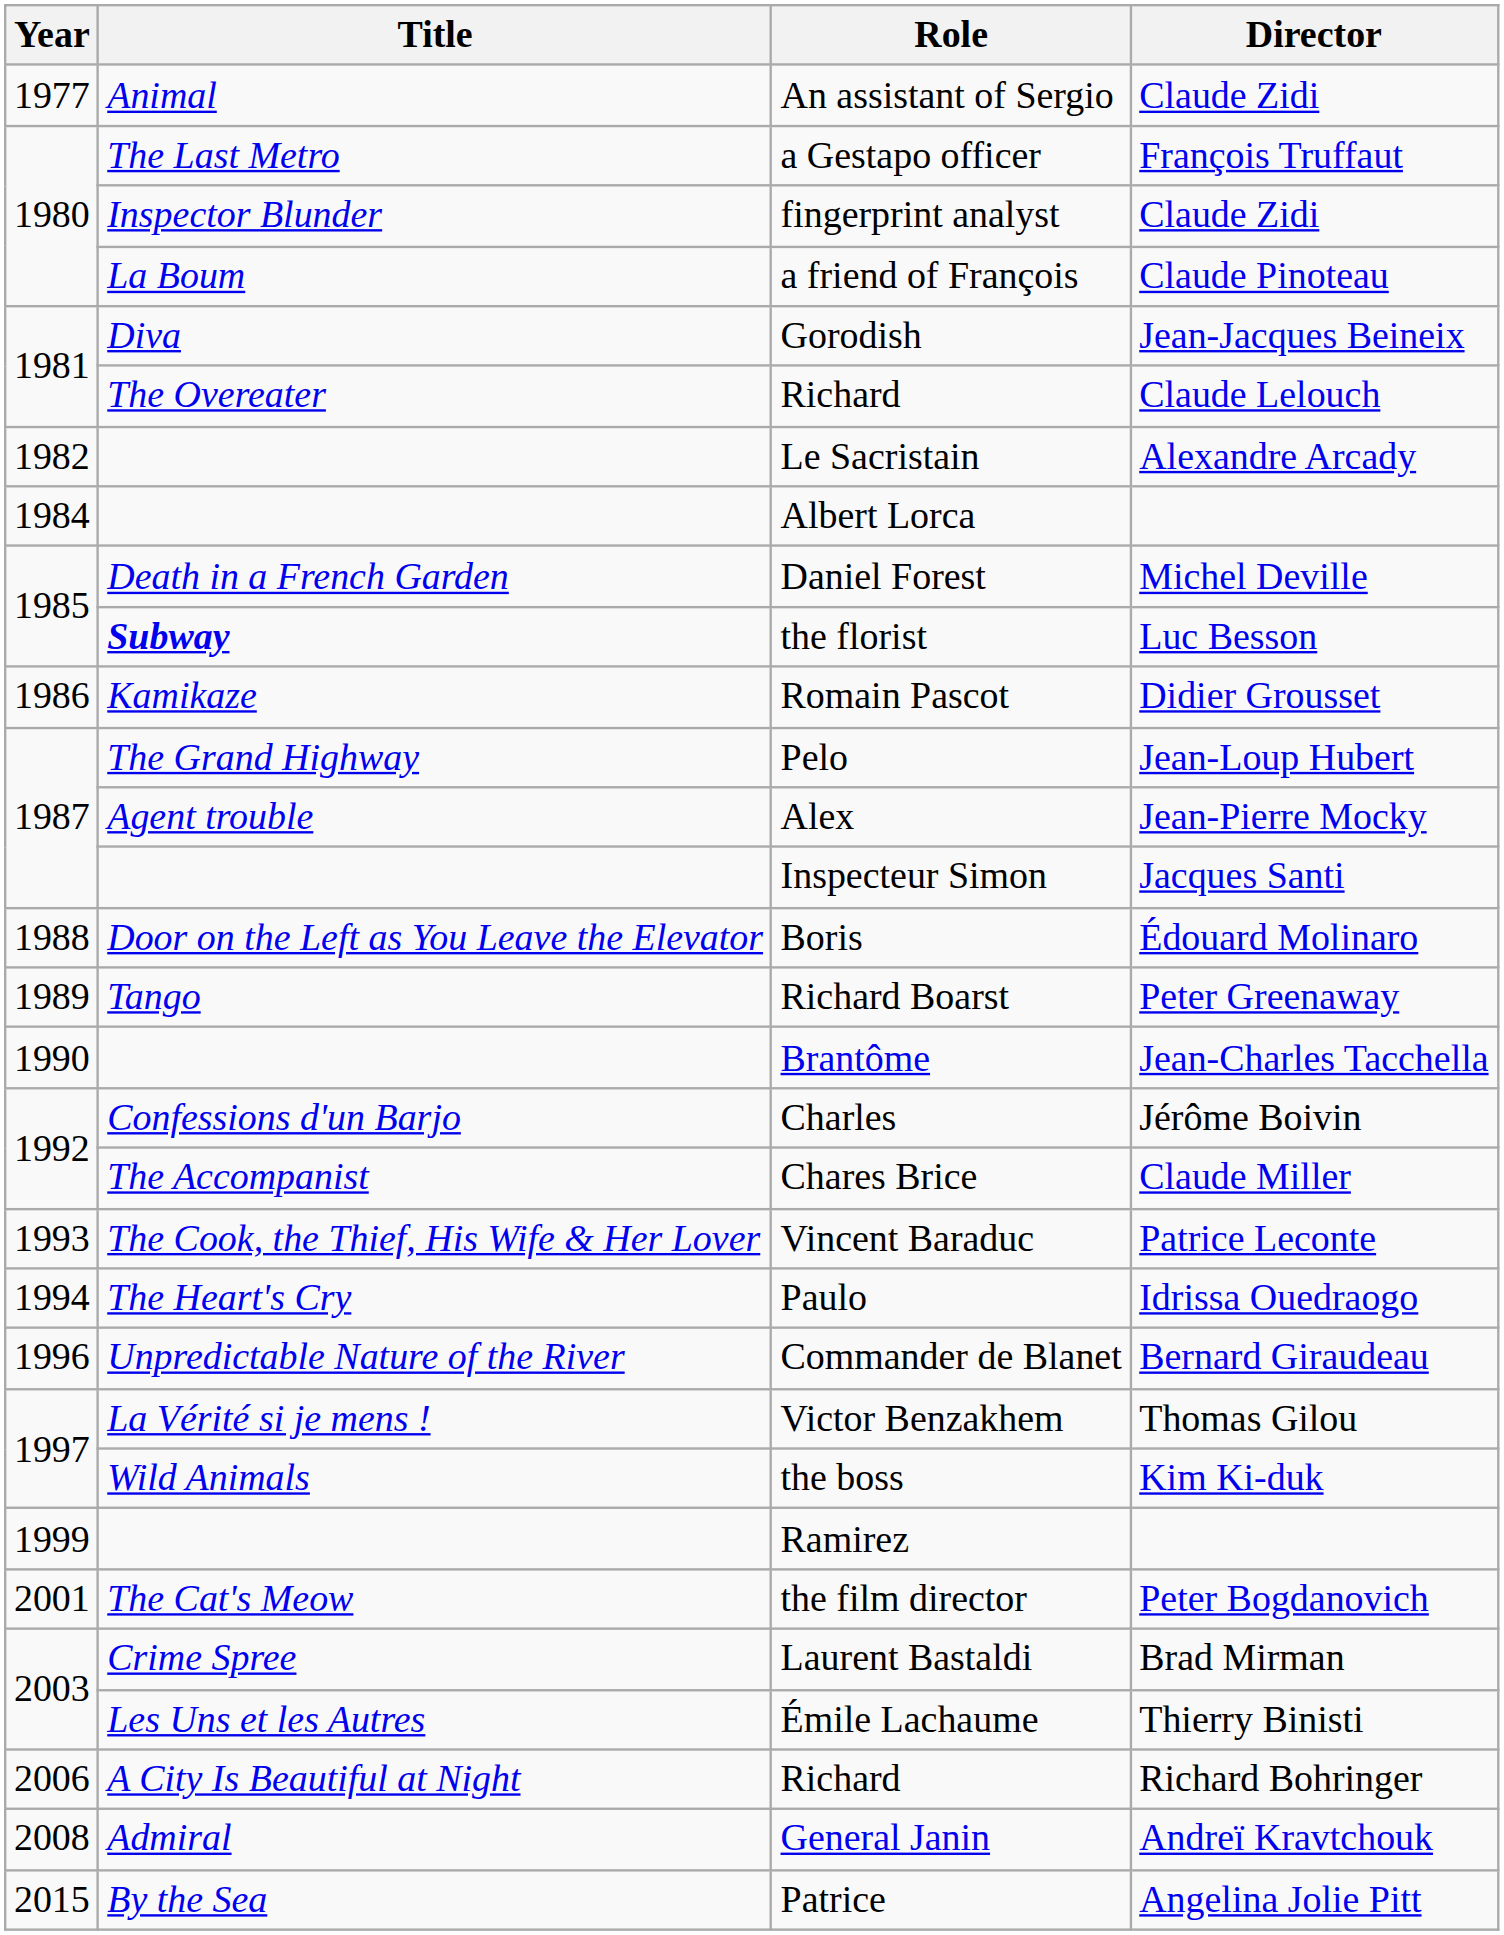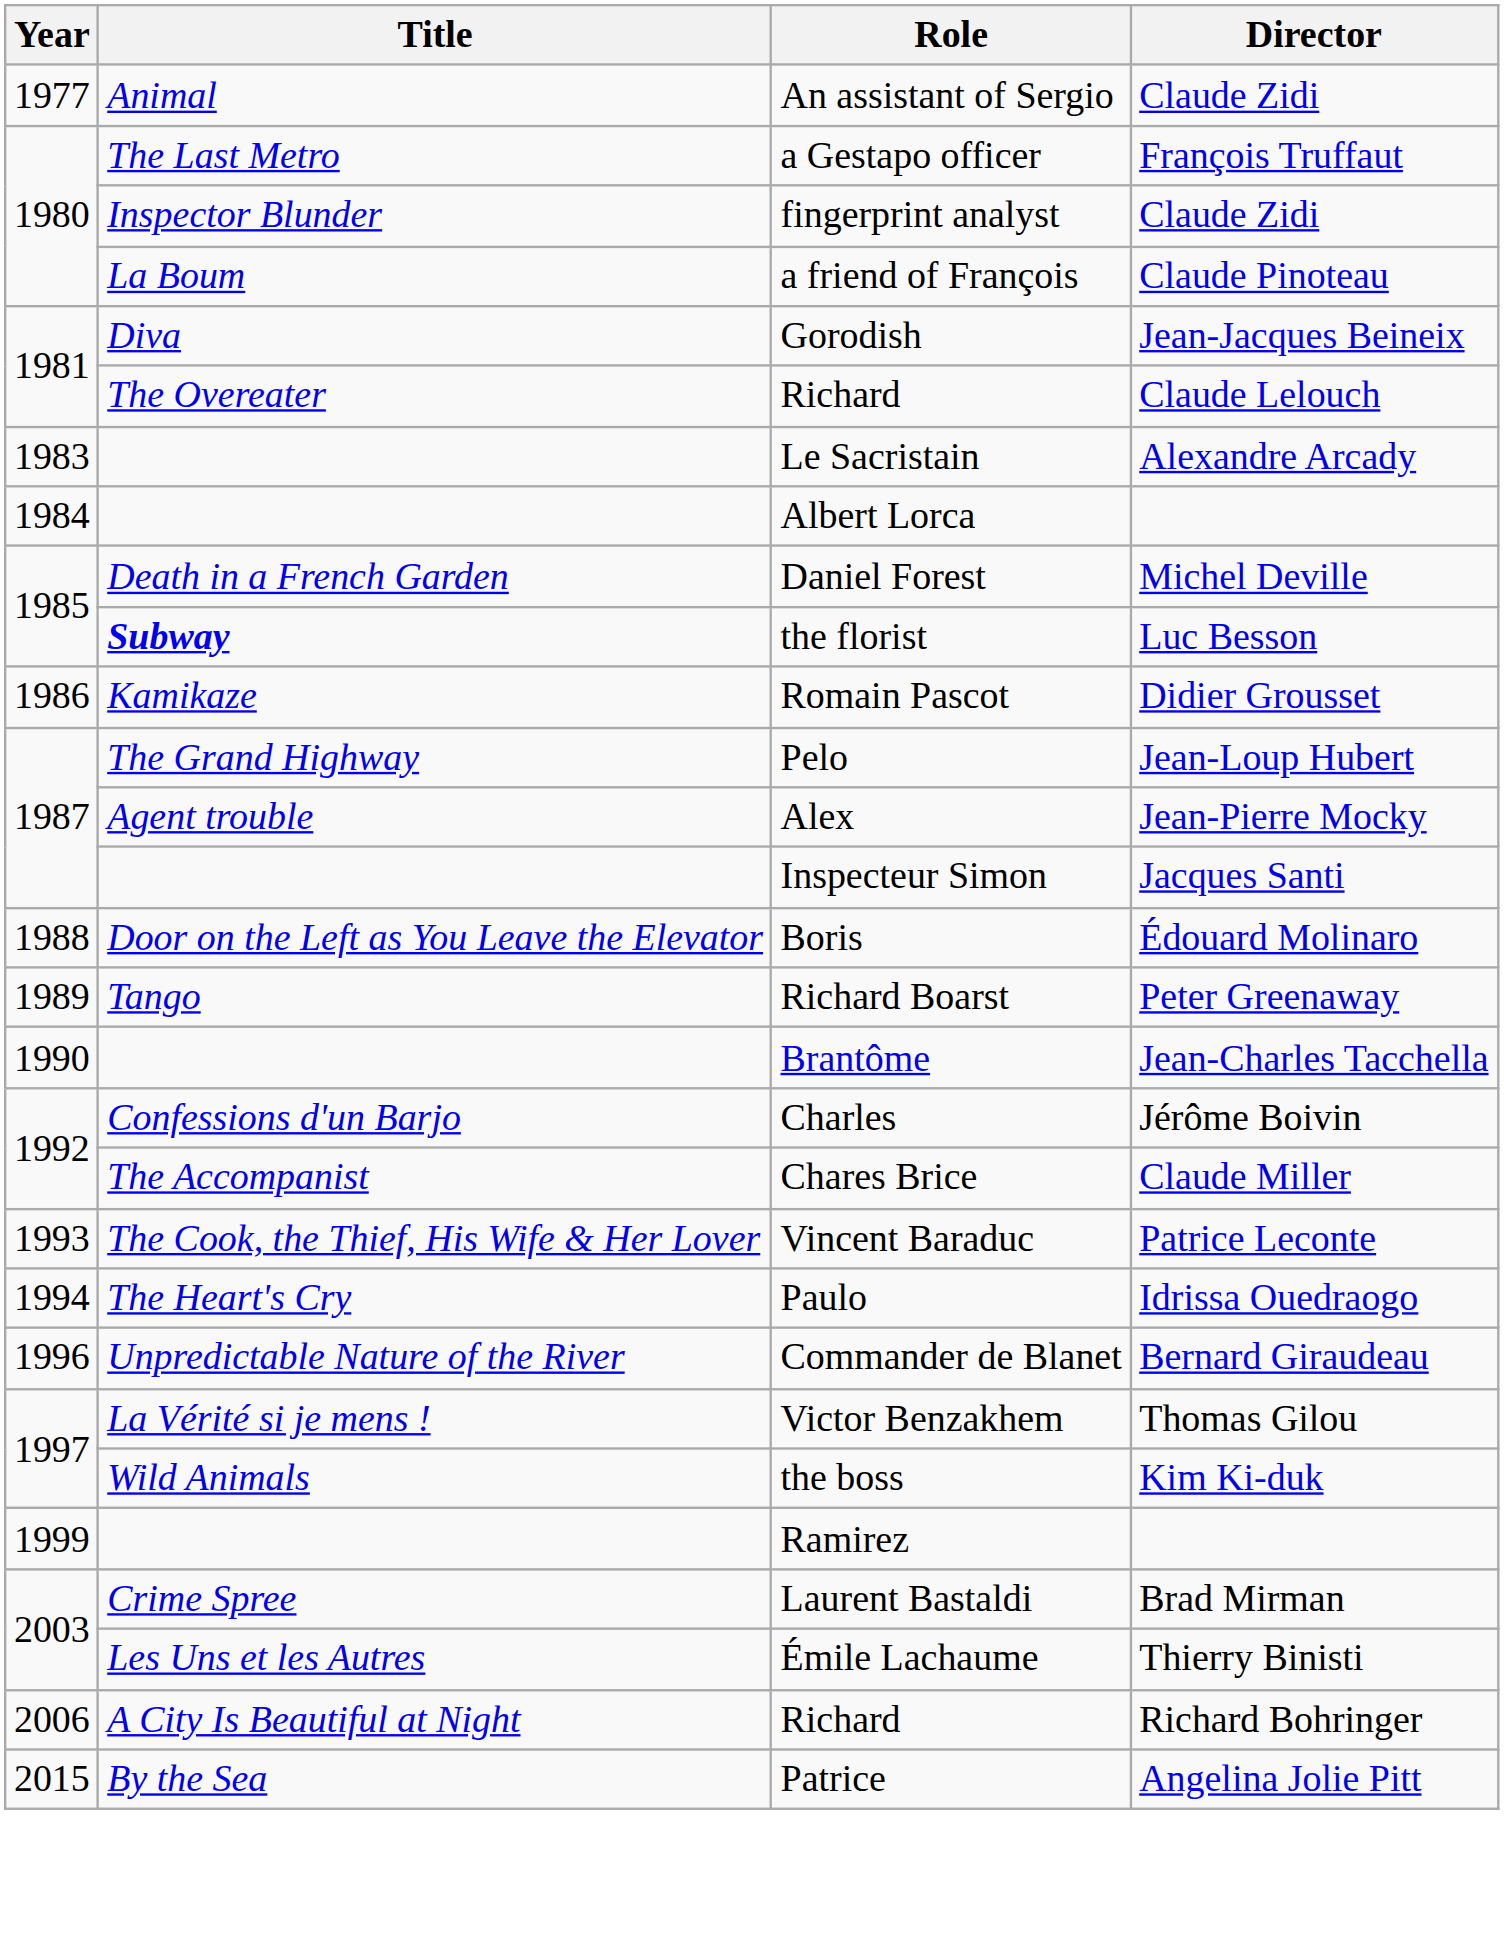Le Sacristain | Year: 1982 -> 1983
- row: 2001 | The Cat's Meow | the film director | Peter Bogdanovich
- row: 2008 | Admiral | General Janin | Andreï Kravtchouk
